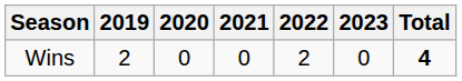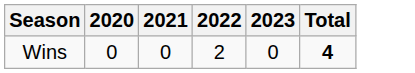- column: 2019 | 2
